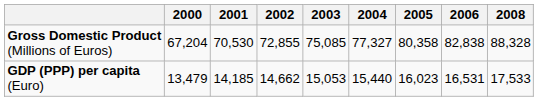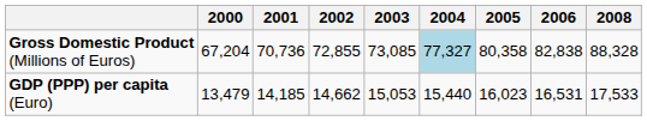Gross Domestic Product (Millions of Euros) | 2001: 70,530 -> 70,736
Gross Domestic Product (Millions of Euros) | 2003: 75,085 -> 73,085
Gross Domestic Product (Millions of Euros) | 2004: no background -> lightblue background
